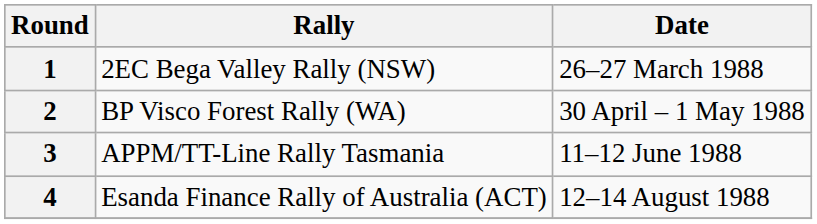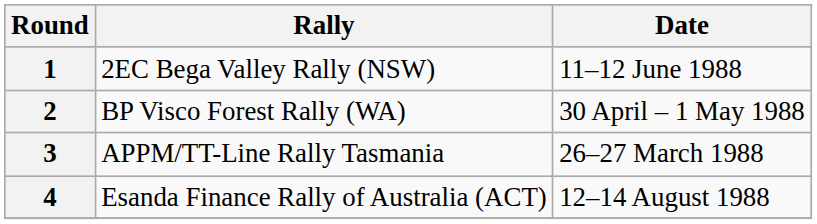1 | Date: 26–27 March 1988 -> 11–12 June 1988
3 | Date: 11–12 June 1988 -> 26–27 March 1988
